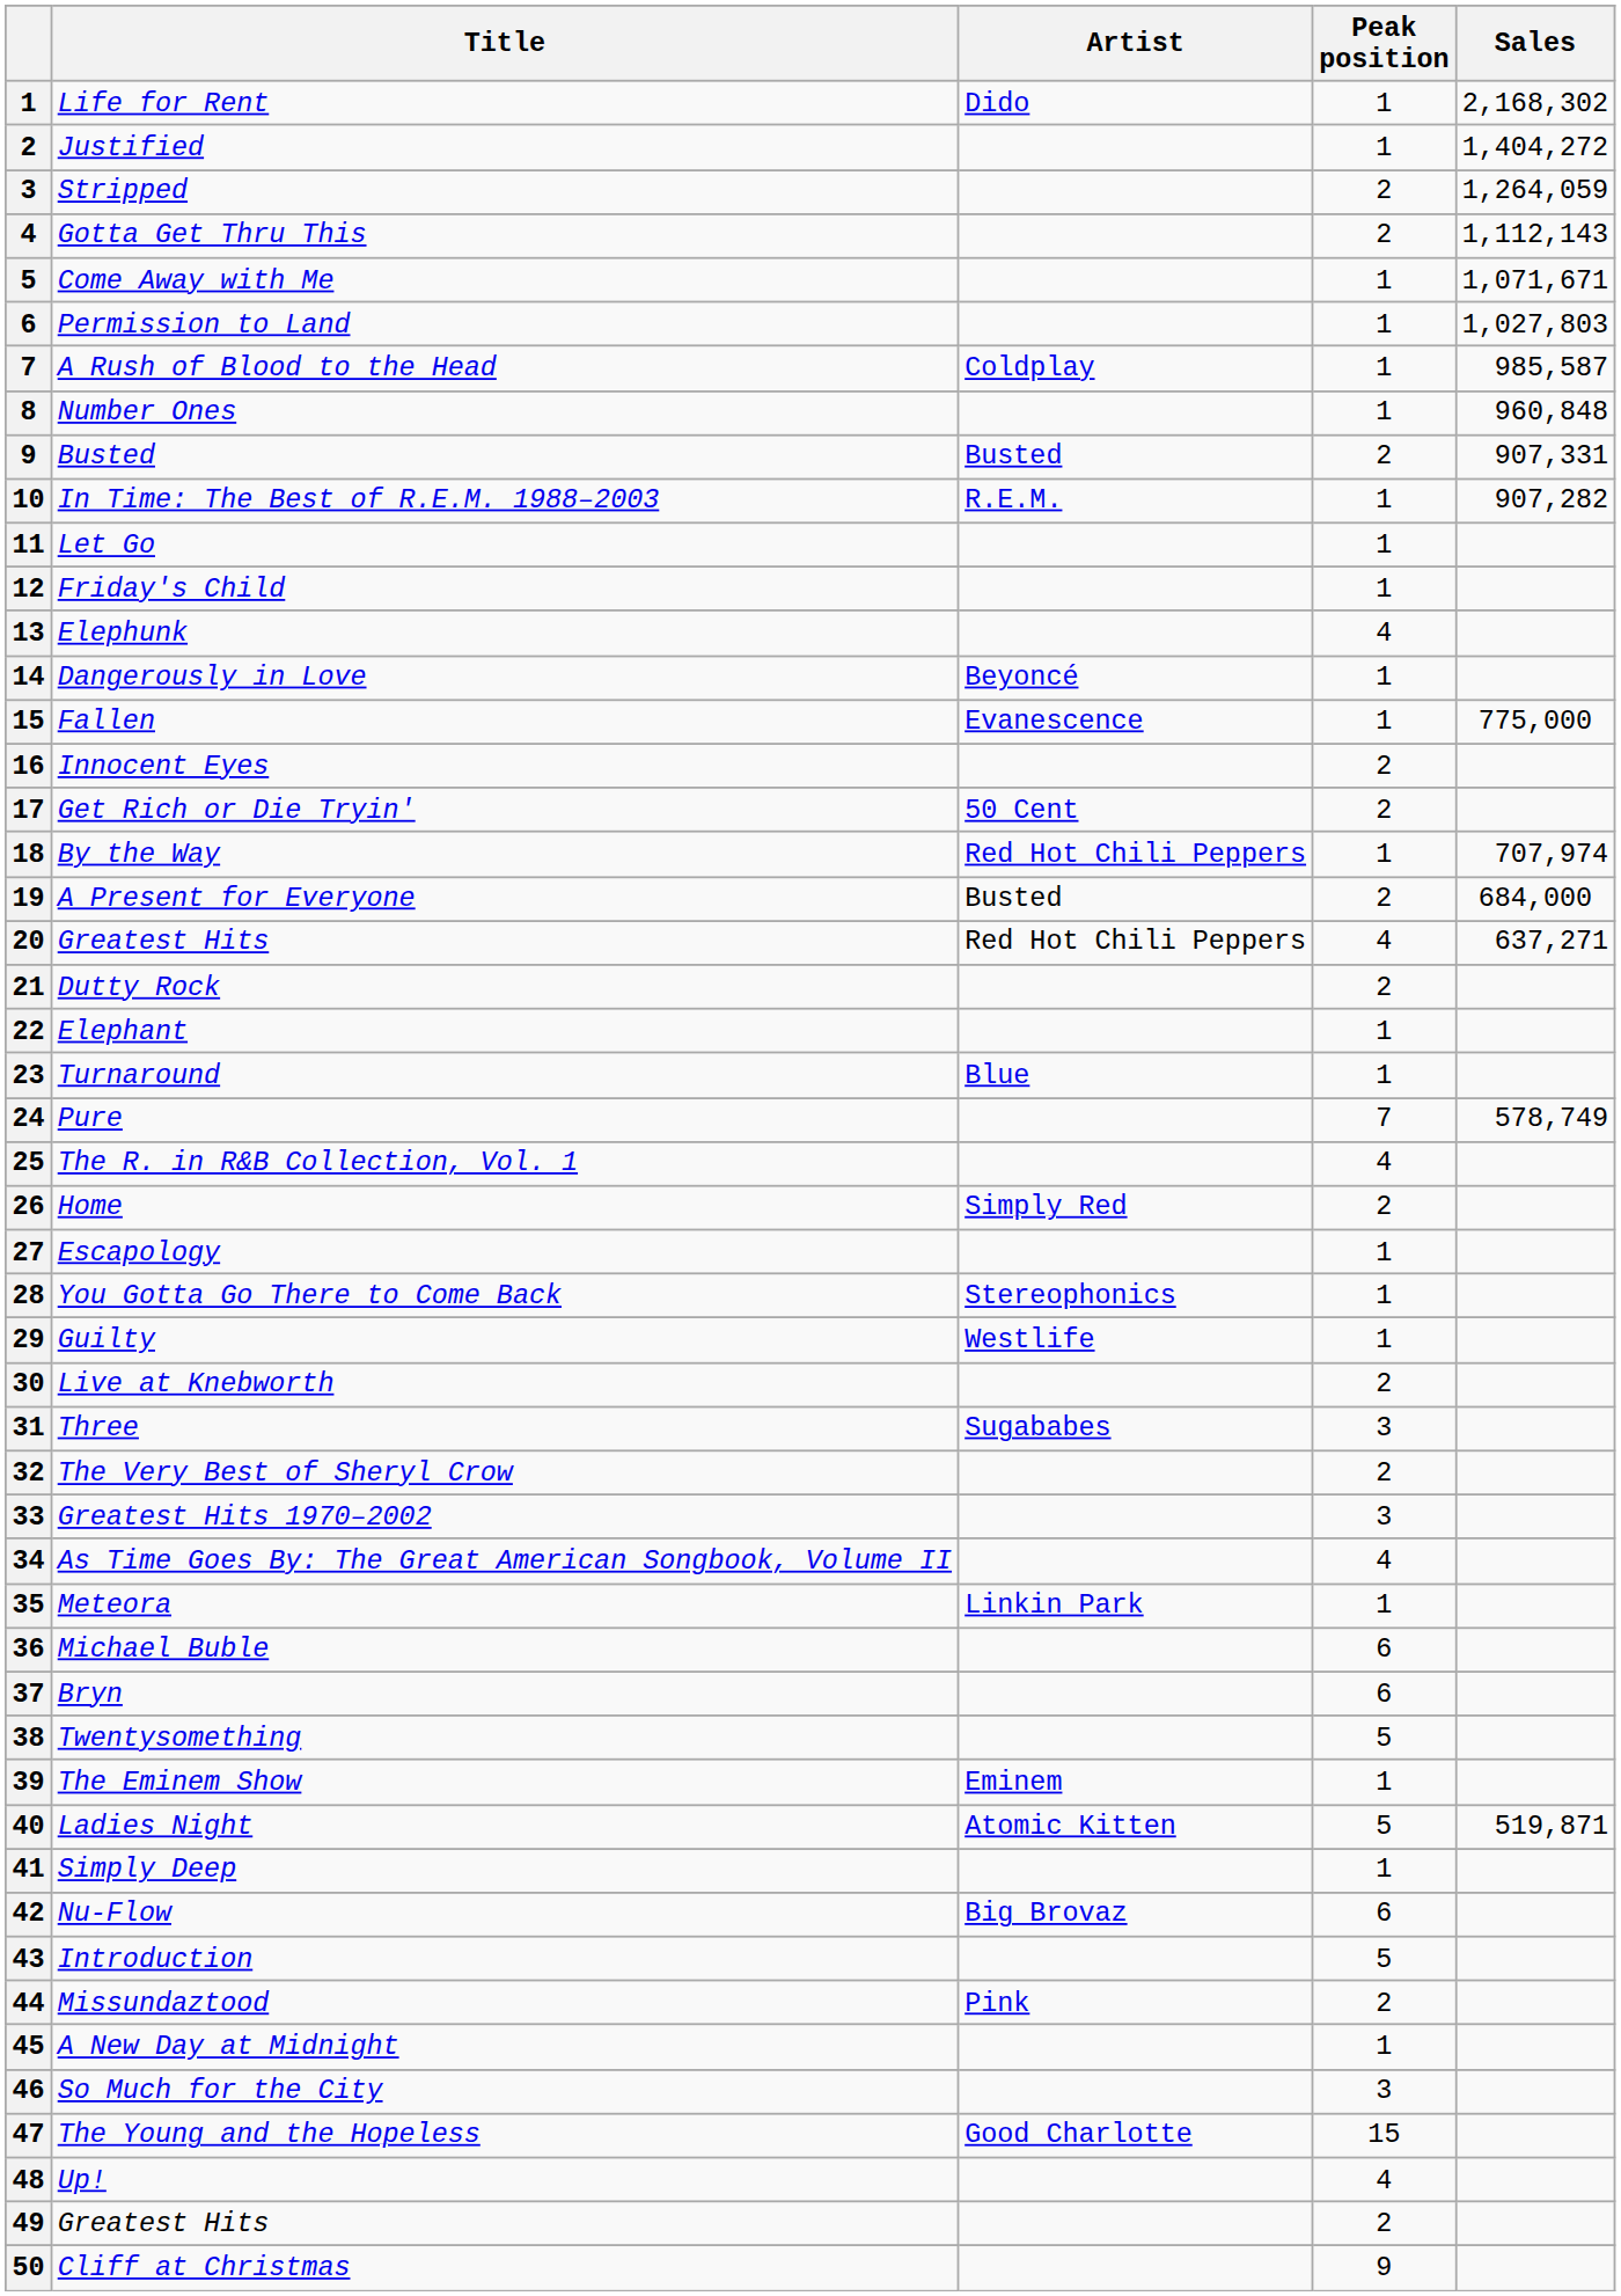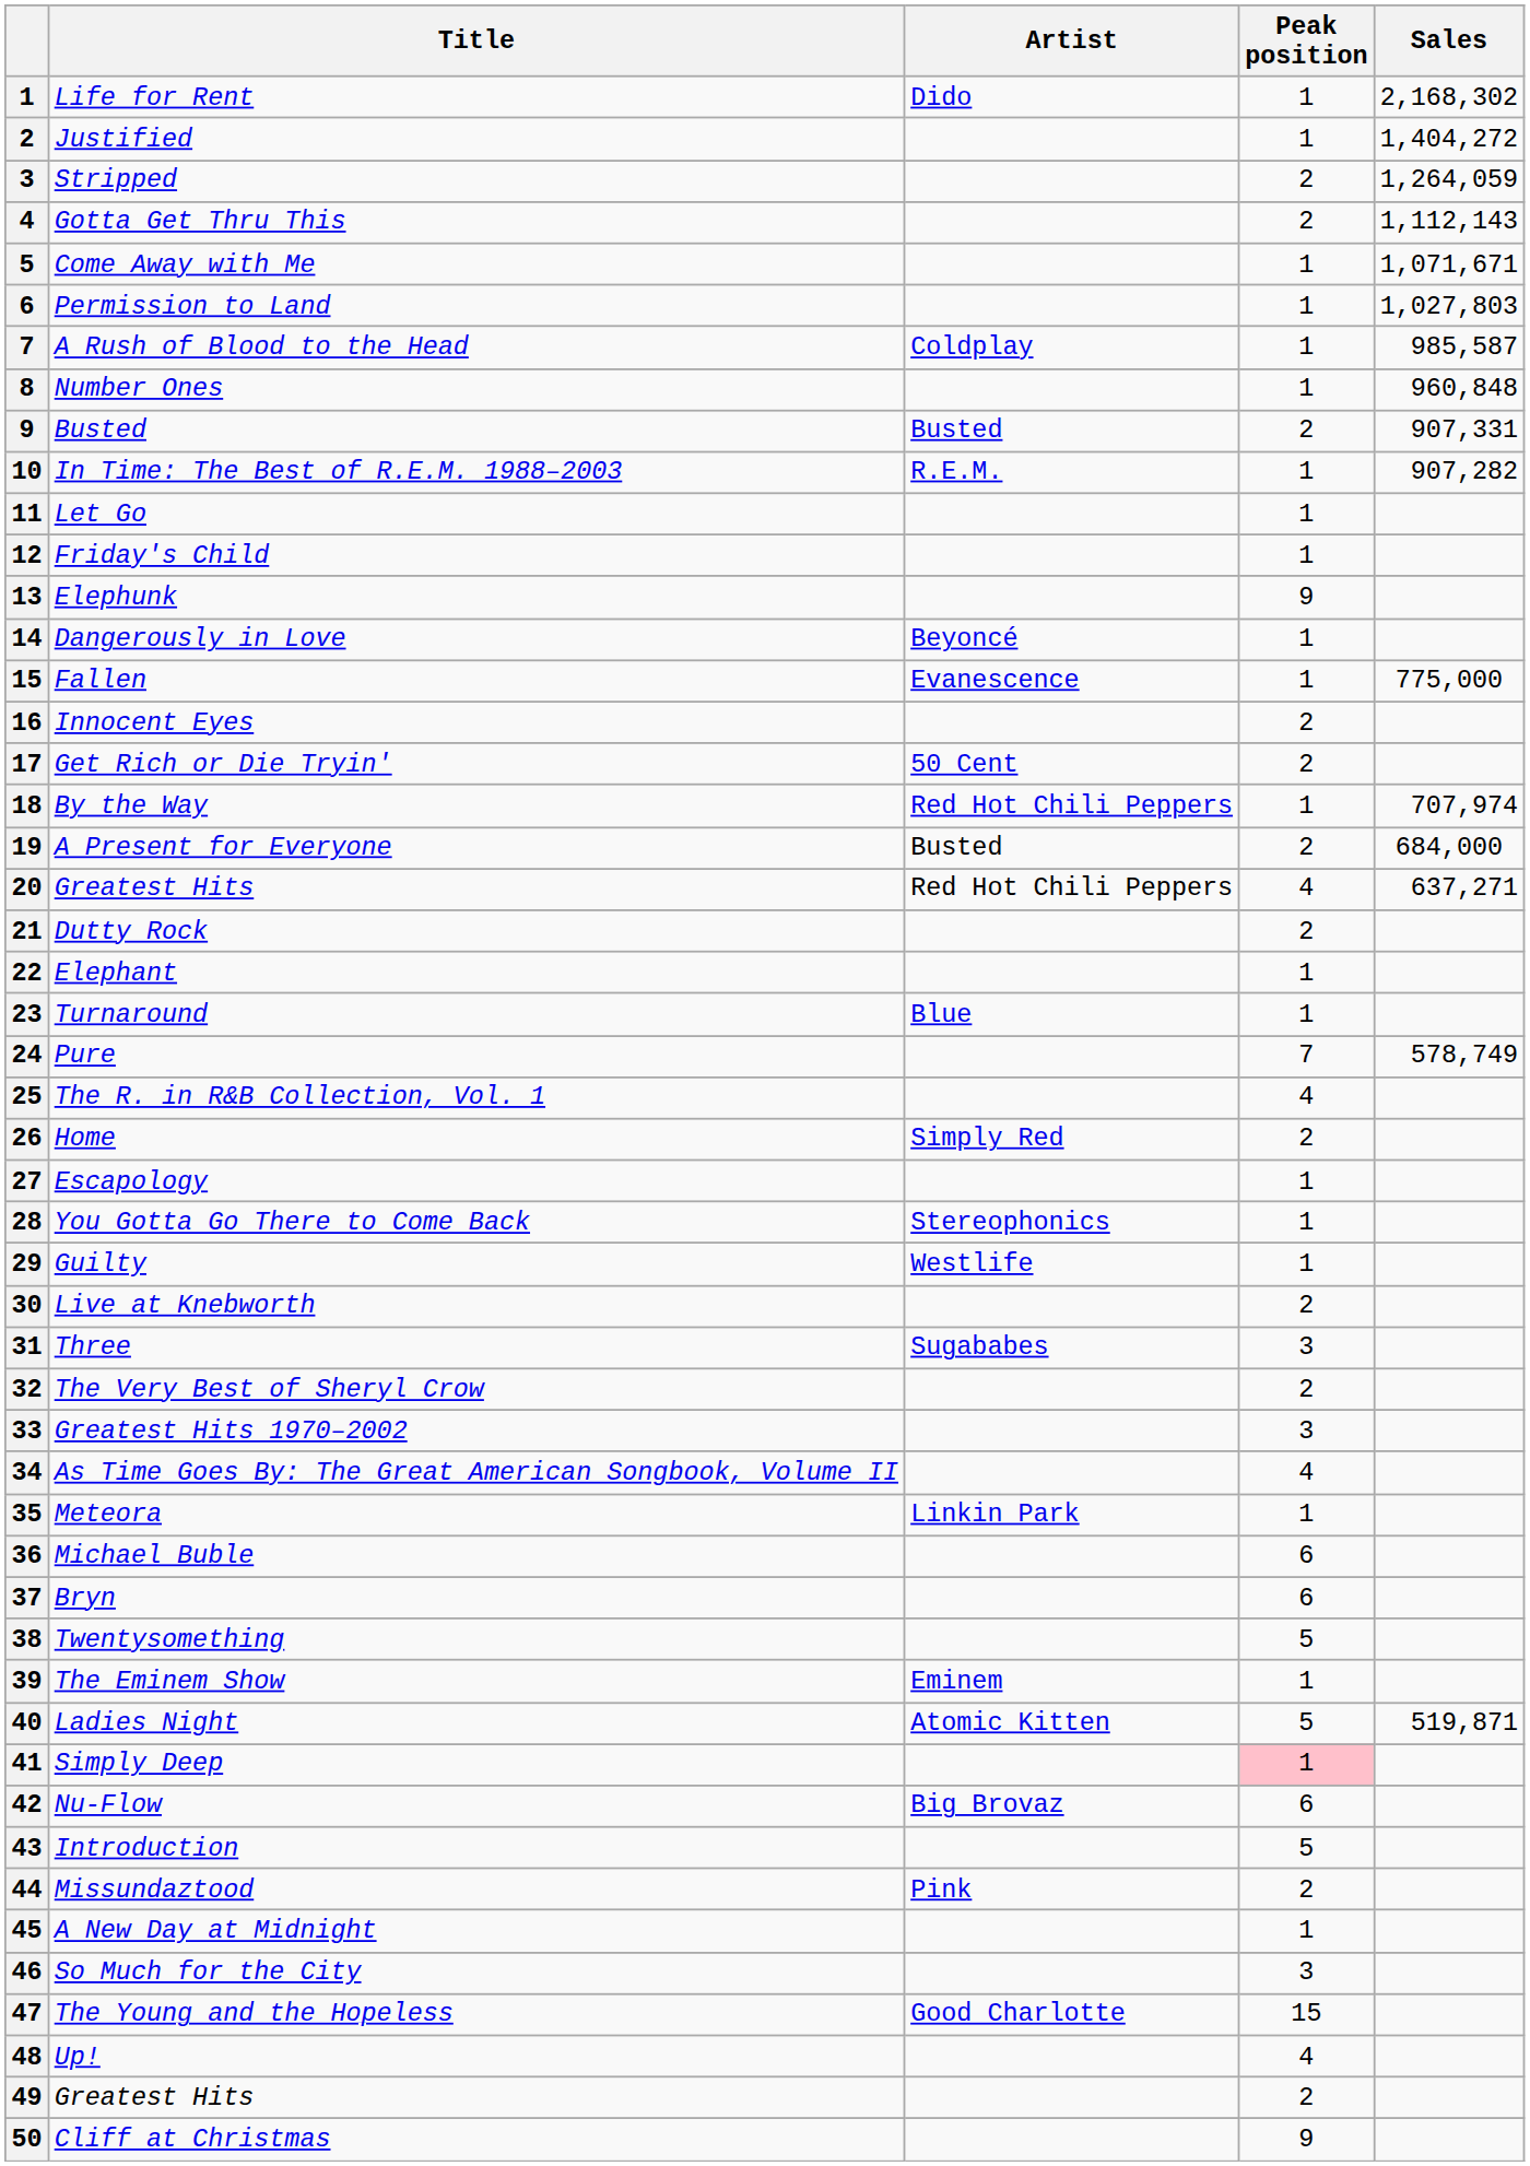Elephunk | Peak position: 4 -> 9
Simply Deep | Peak position: no background -> pink background
